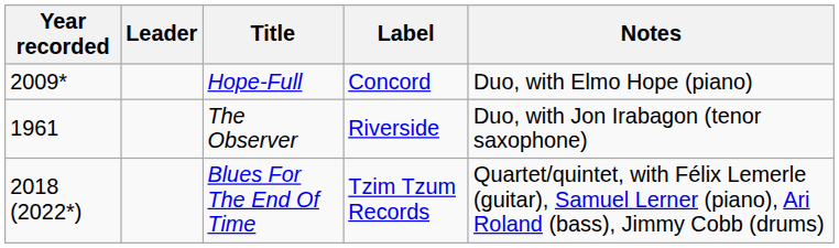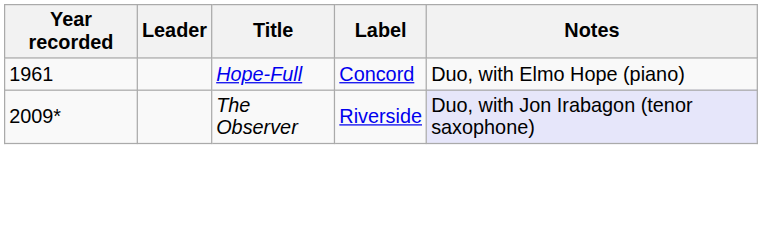Hope-Full | Year recorded: 2009* -> 1961
The Observer | Year recorded: 1961 -> 2009*
The Observer | Notes: no background -> lavender background
- row: 2018 (2022*) | Blues For The End Of Time | Tzim Tzum Records | Quartet/quintet, with Félix Lemerle (guitar), Samuel Lerner (piano), Ari Roland (bass), Jimmy Cobb (drums)
